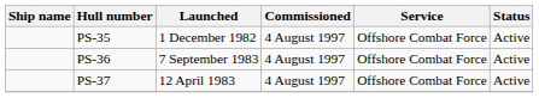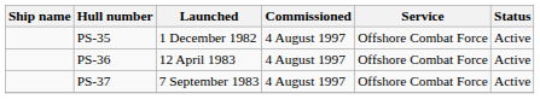PS-36 | Launched: 7 September 1983 -> 12 April 1983
PS-37 | Launched: 12 April 1983 -> 7 September 1983
